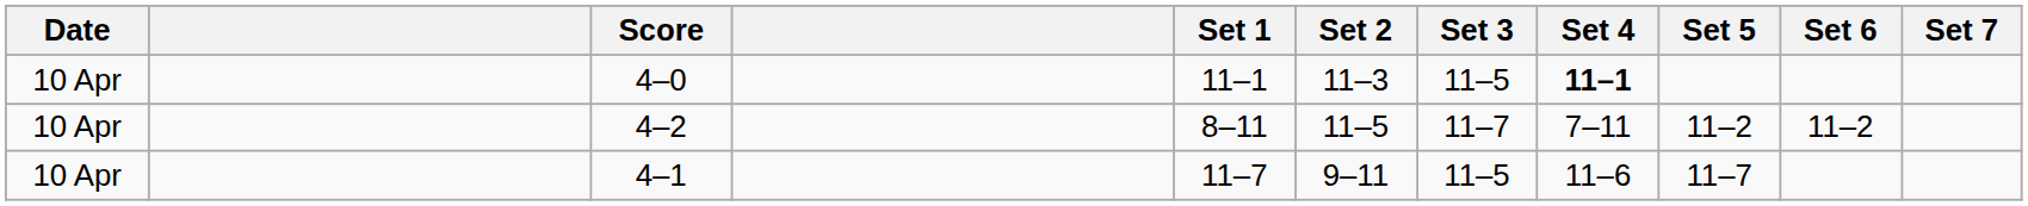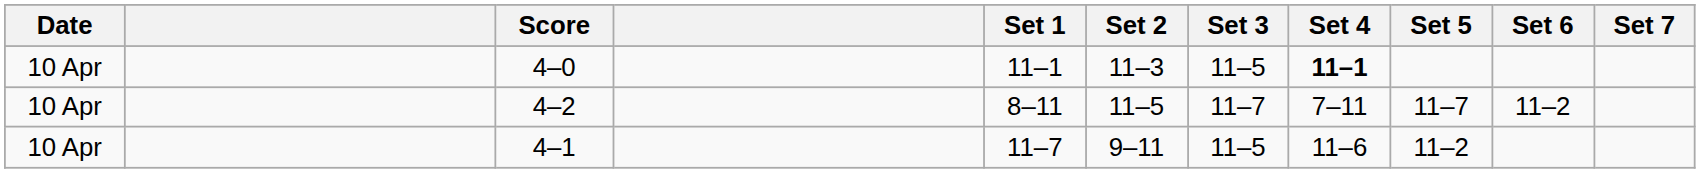4–2 | Set 5: 11–2 -> 11–7
4–1 | Set 5: 11–7 -> 11–2
